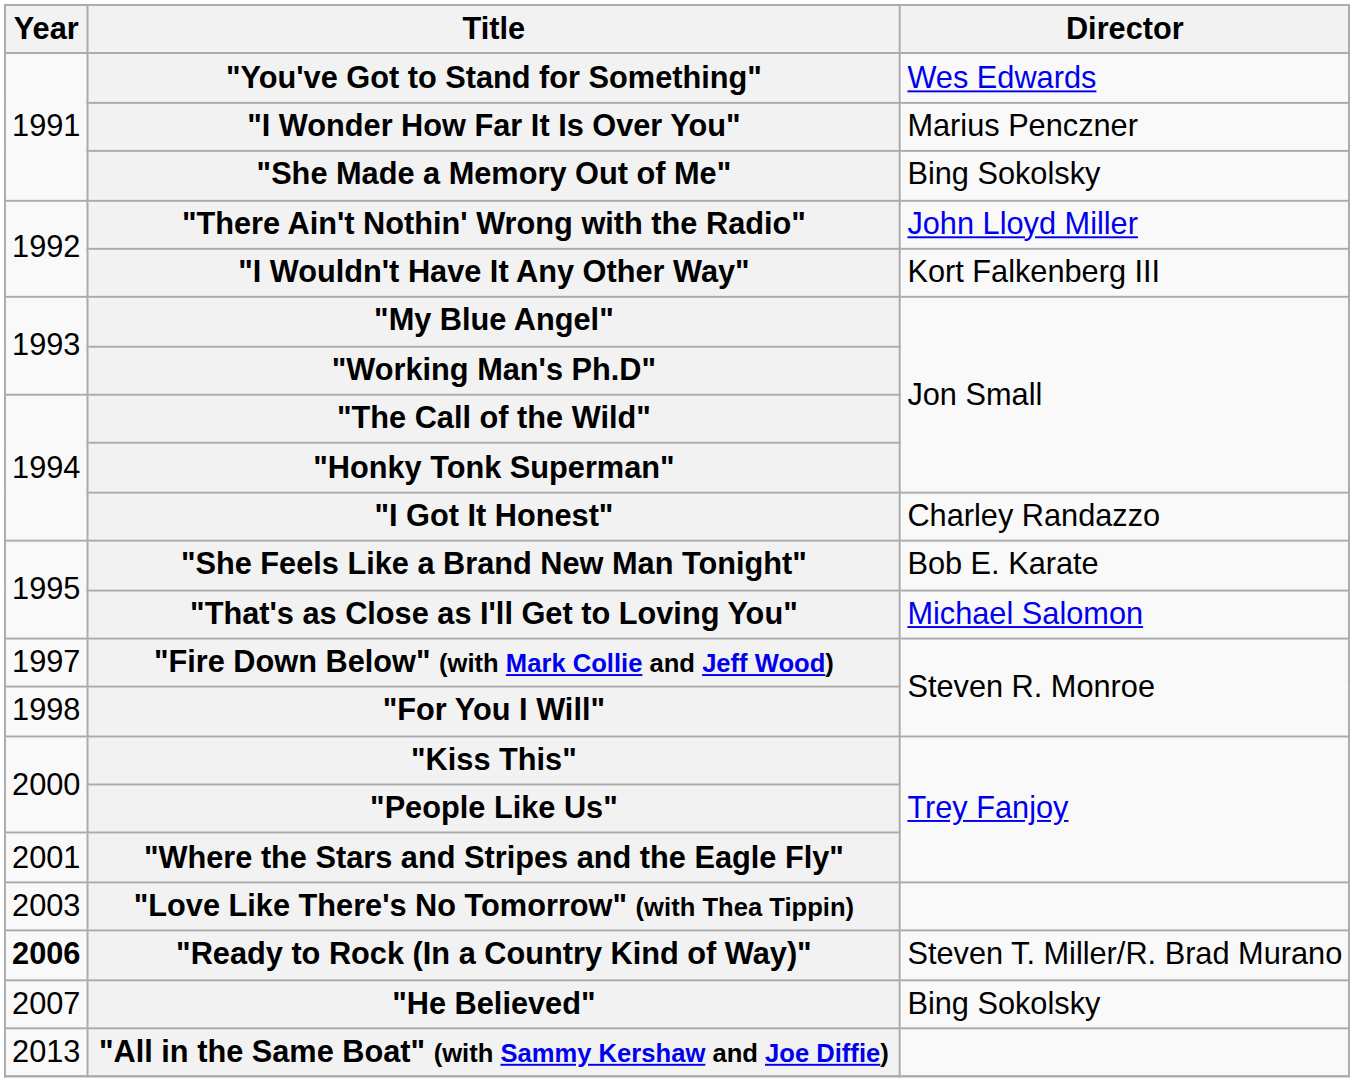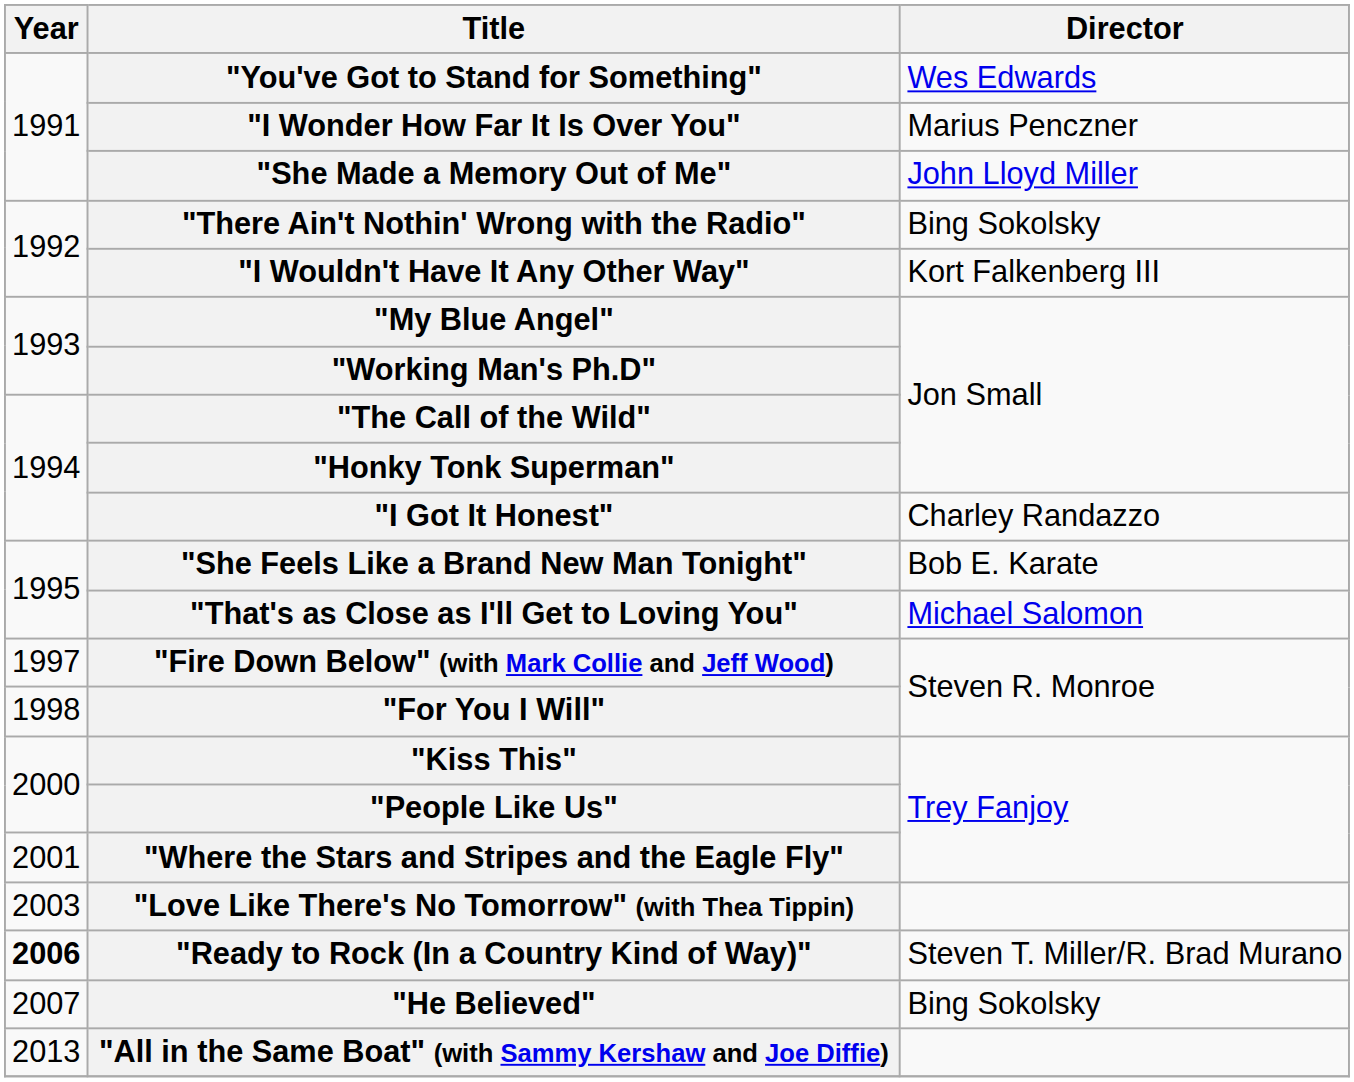"She Made a Memory Out of Me" | Director: Bing Sokolsky -> John Lloyd Miller
"There Ain't Nothin' Wrong with the Radio" | Director: John Lloyd Miller -> Bing Sokolsky
